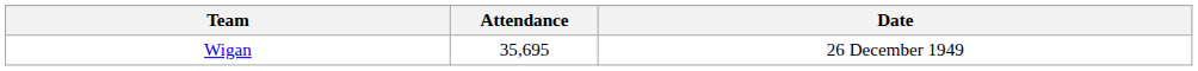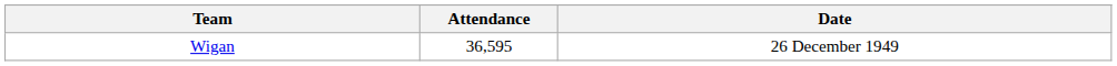Wigan | Attendance: 35,695 -> 36,595
